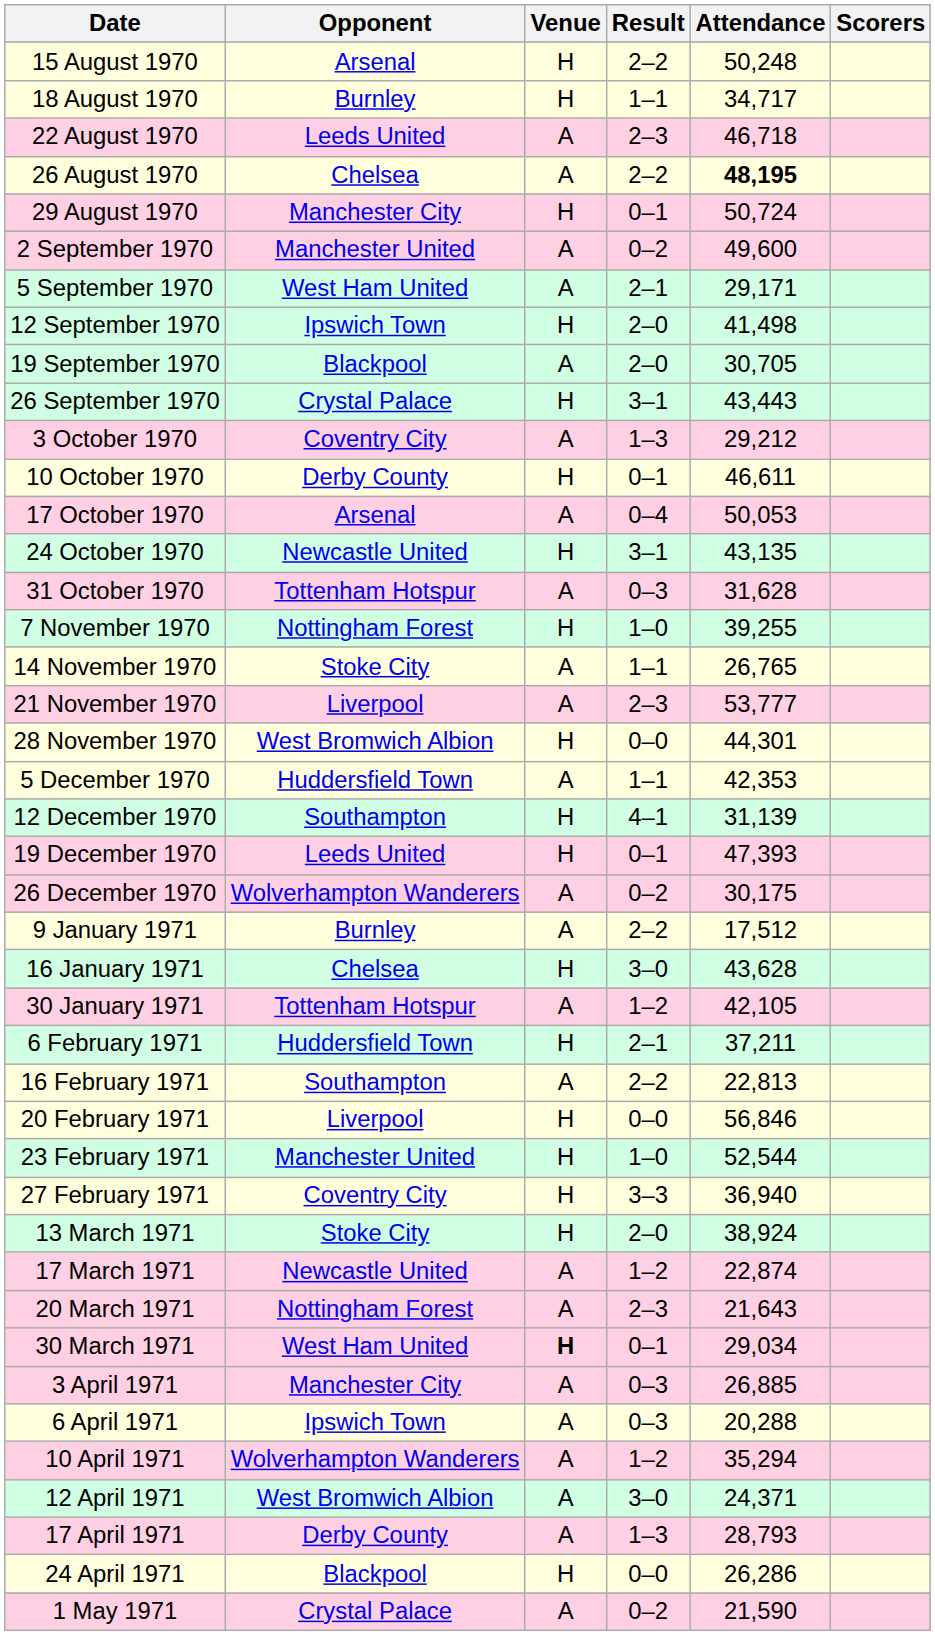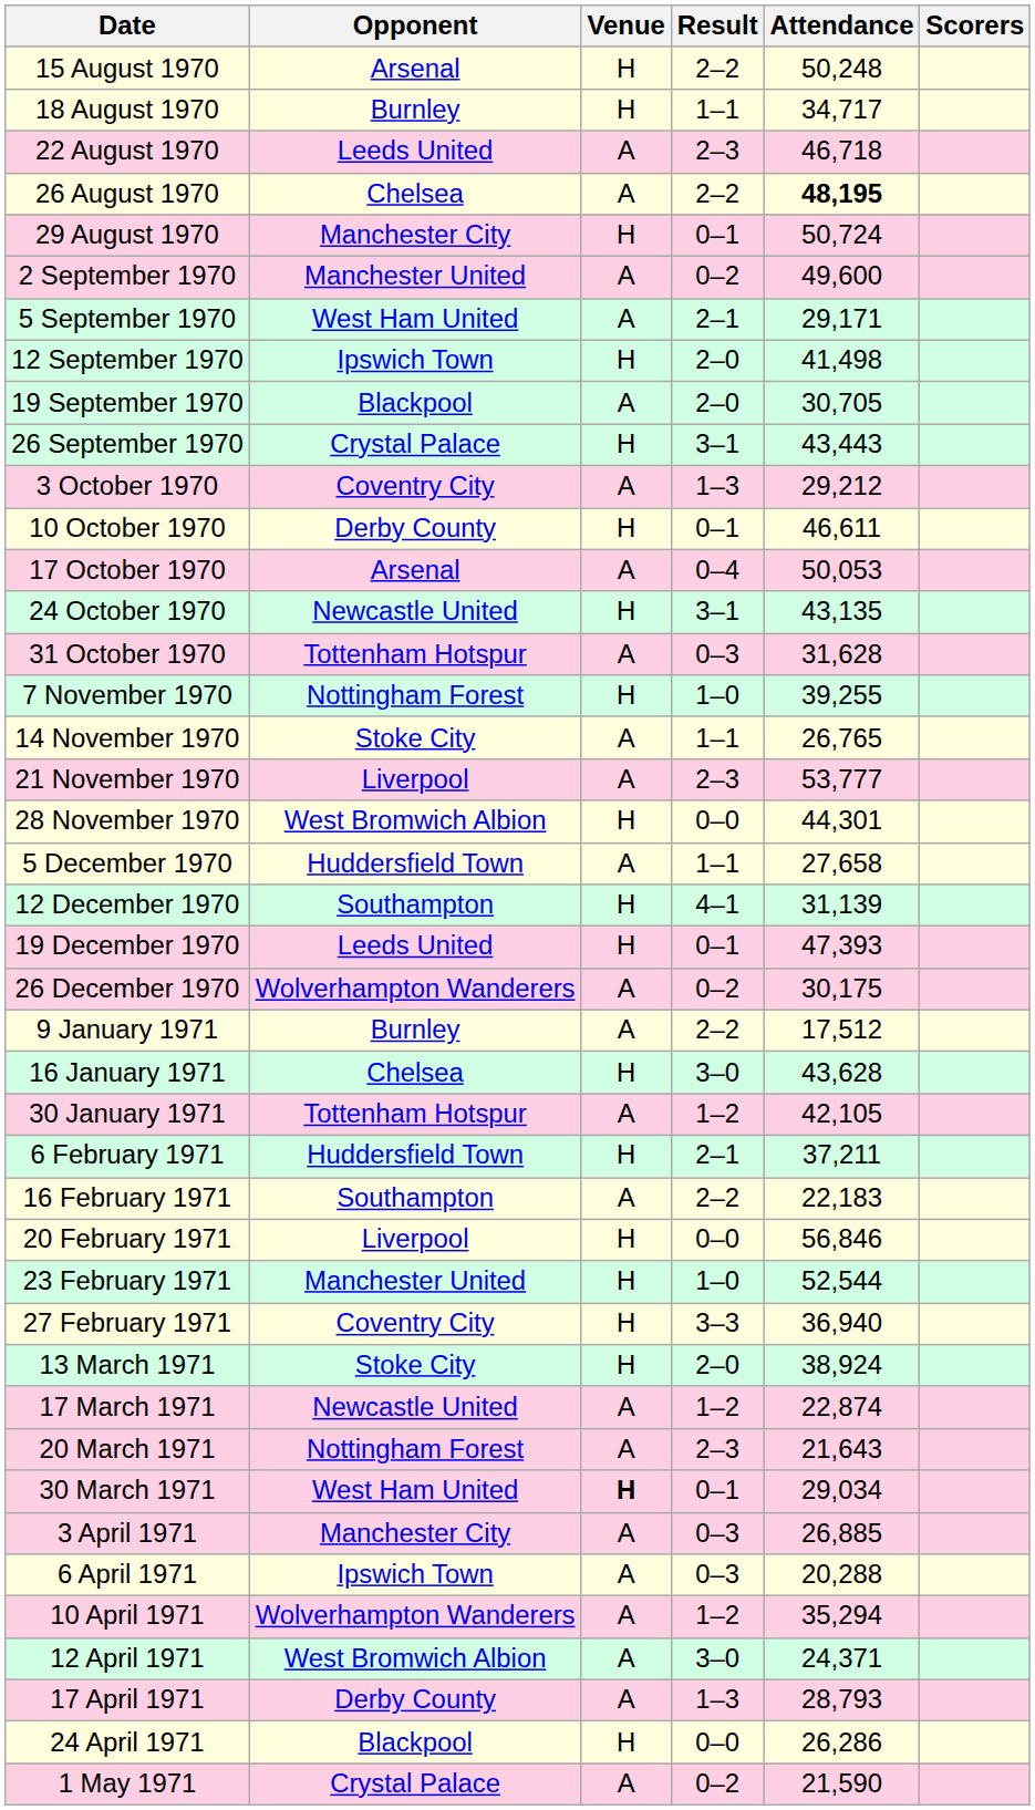5 December 1970 | Attendance: 42,353 -> 27,658
16 February 1971 | Attendance: 22,813 -> 22,183
